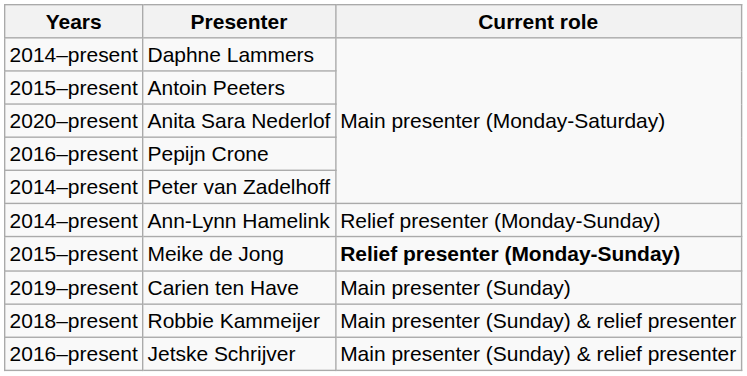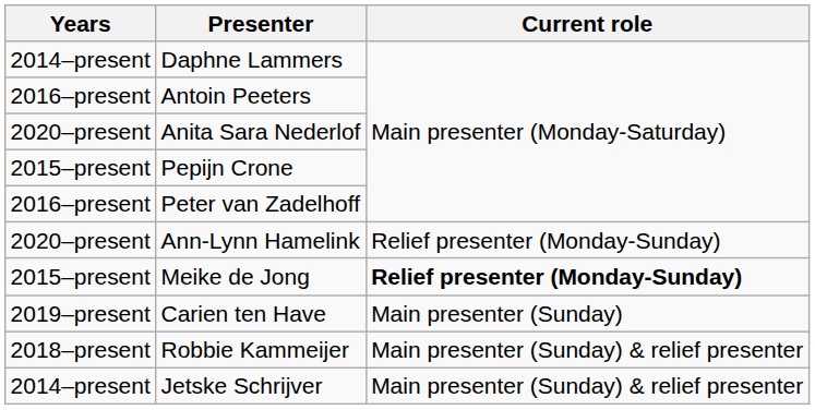Antoin Peeters | Years: 2015–present -> 2016–present
Pepijn Crone | Years: 2016–present -> 2015–present
Peter van Zadelhoff | Years: 2014–present -> 2016–present
Ann-Lynn Hamelink | Years: 2014–present -> 2020–present
Jetske Schrijver | Years: 2016–present -> 2014–present
